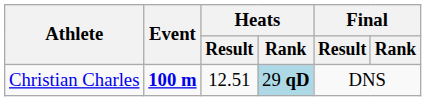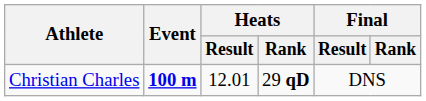Christian Charles | Heats / Result: 12.51 -> 12.01
Christian Charles | Heats / Rank: lightblue background -> no background
